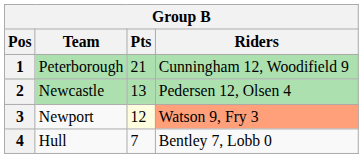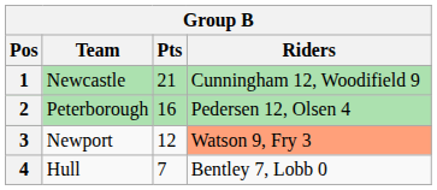1 | Team: Peterborough -> Newcastle
2 | Team: Newcastle -> Peterborough
2 | Pts: 13 -> 16
3 | Pts: lightyellow background -> no background
